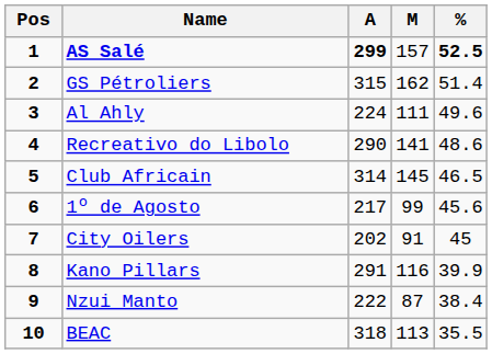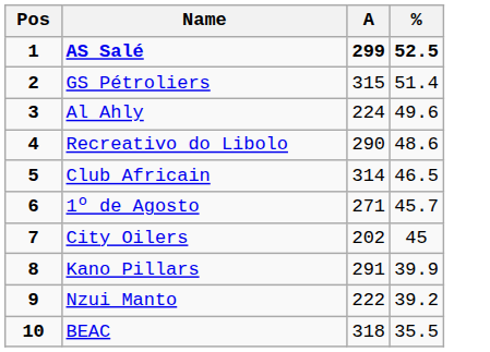- column: M | 157 | 162 | 111 | 141 | 145 | 99 | 91 | 116 | 87 | 113
1º de Agosto | A: 217 -> 271
1º de Agosto | %: 45.6 -> 45.7
Nzui Manto | %: 38.4 -> 39.2
